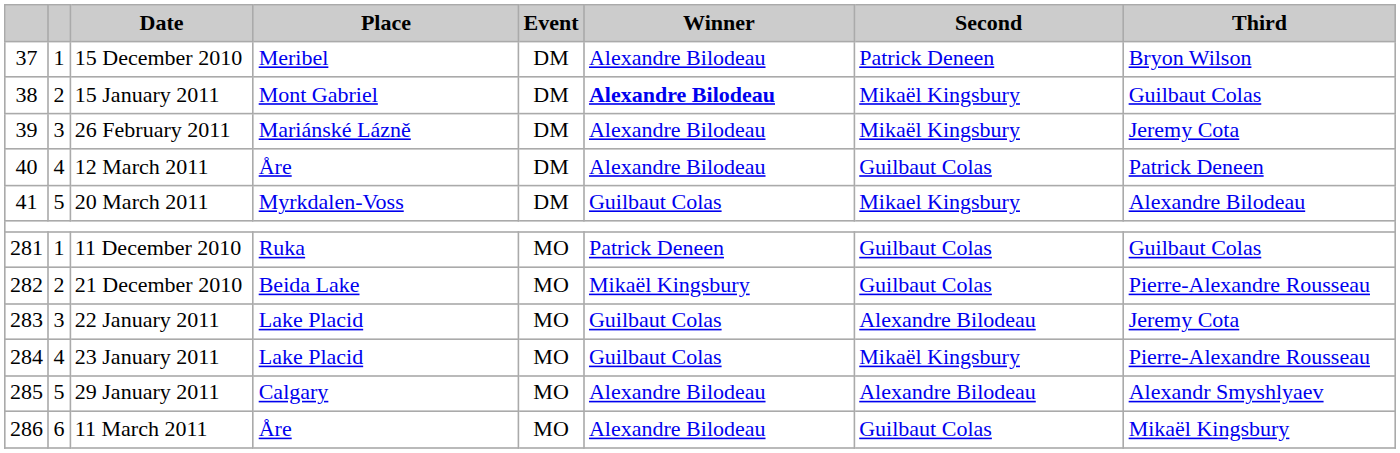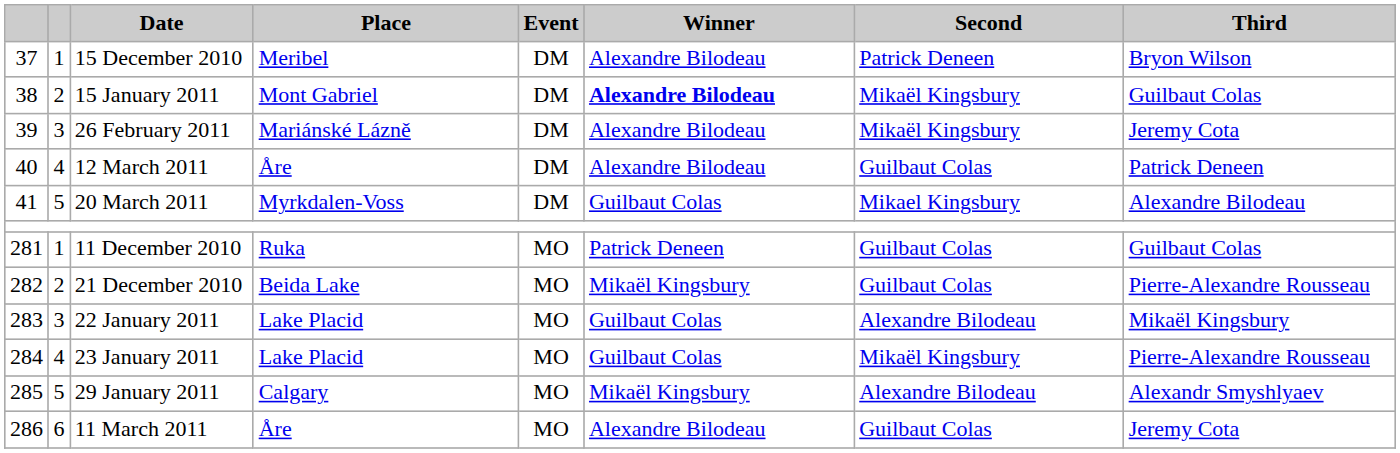22 January 2011 | Third: Jeremy Cota -> Mikaël Kingsbury
29 January 2011 | Winner: Alexandre Bilodeau -> Mikaël Kingsbury
11 March 2011 | Third: Mikaël Kingsbury -> Jeremy Cota
